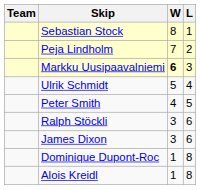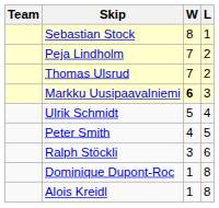+ row: Thomas Ulsrud | 7 | 2
- row: James Dixon | 3 | 6
